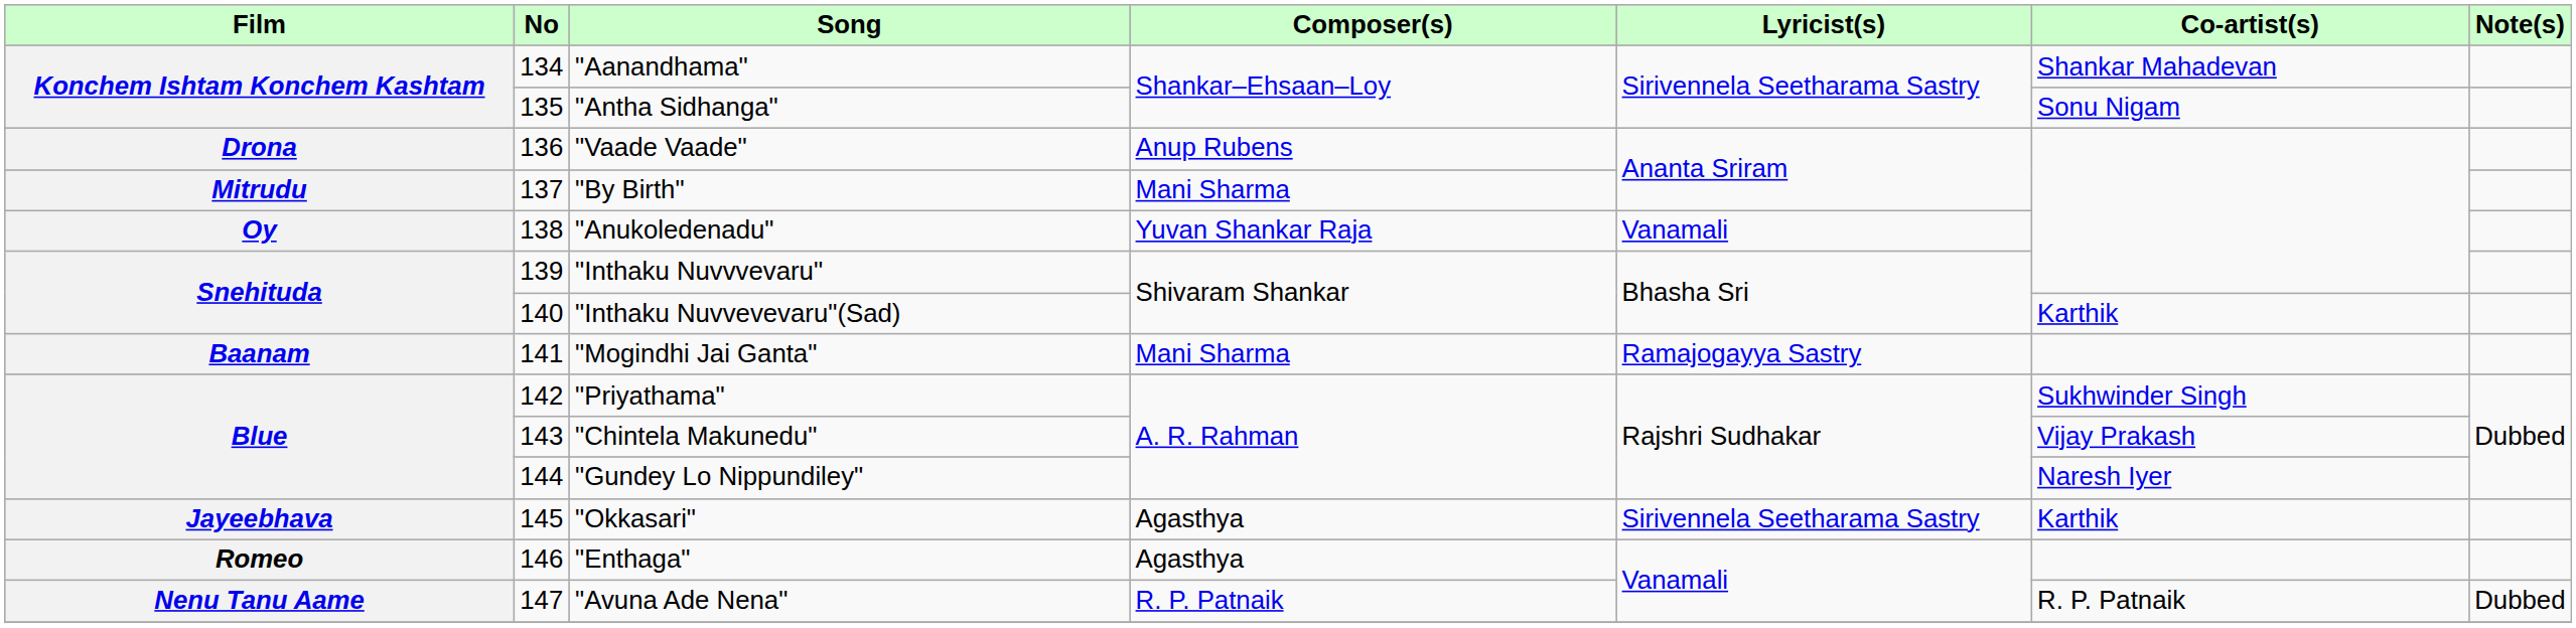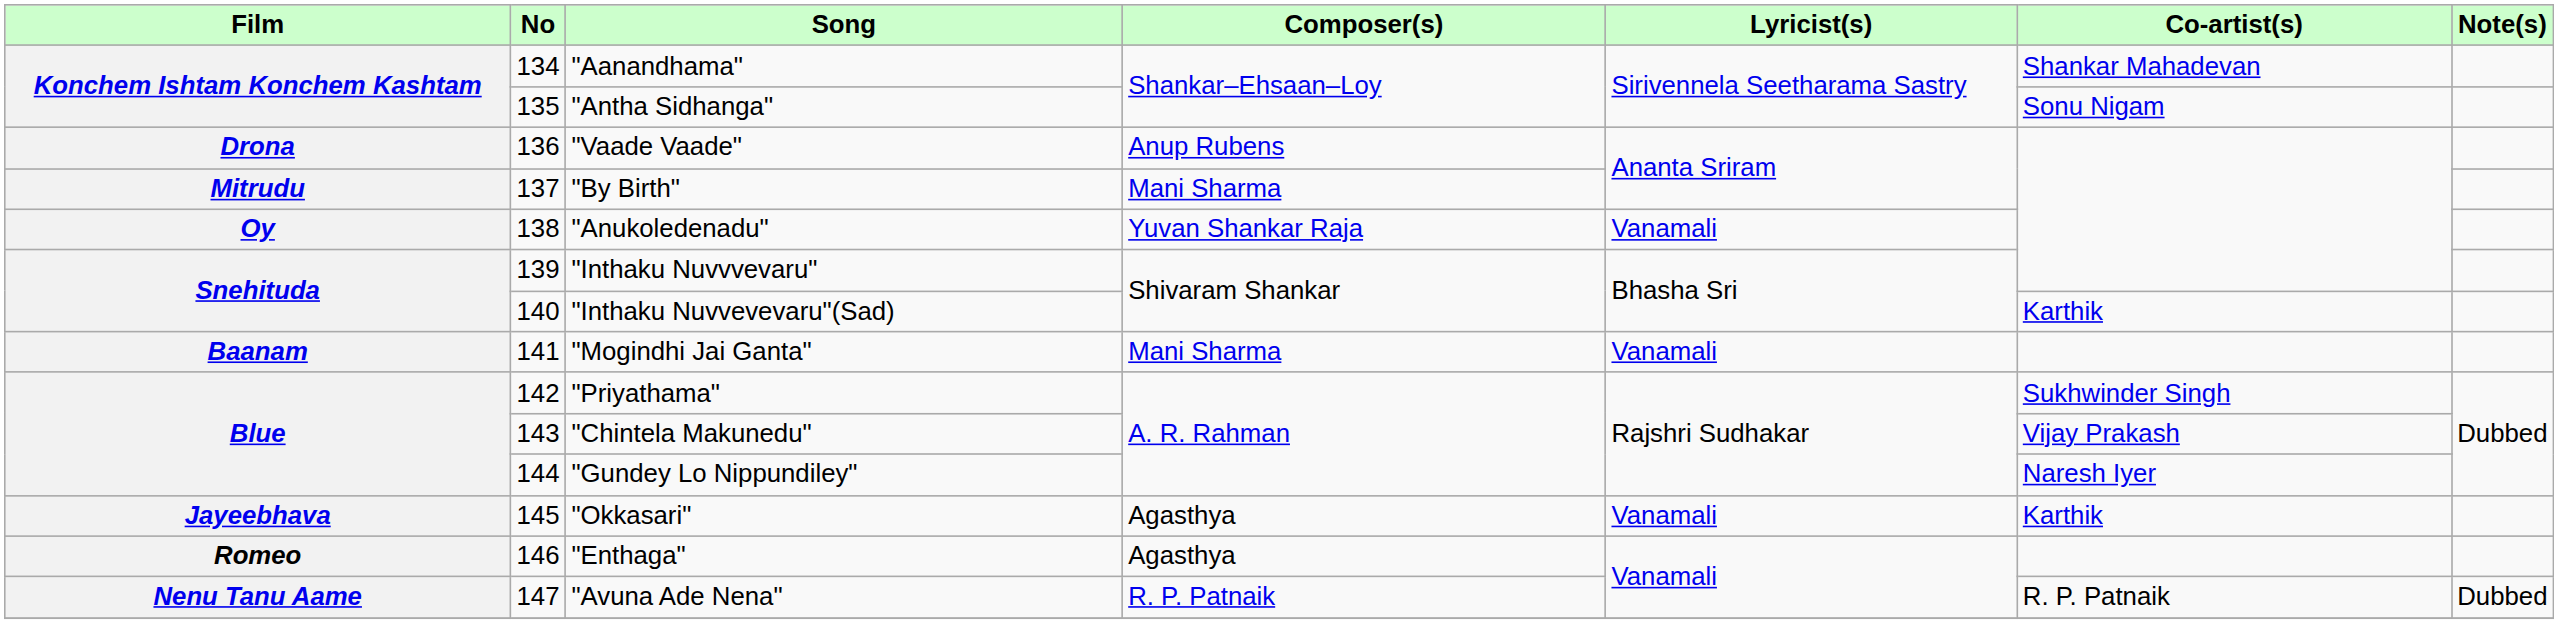"Mogindhi Jai Ganta" | Lyricist(s): Ramajogayya Sastry -> Vanamali
"Okkasari" | Lyricist(s): Sirivennela Seetharama Sastry -> Vanamali
